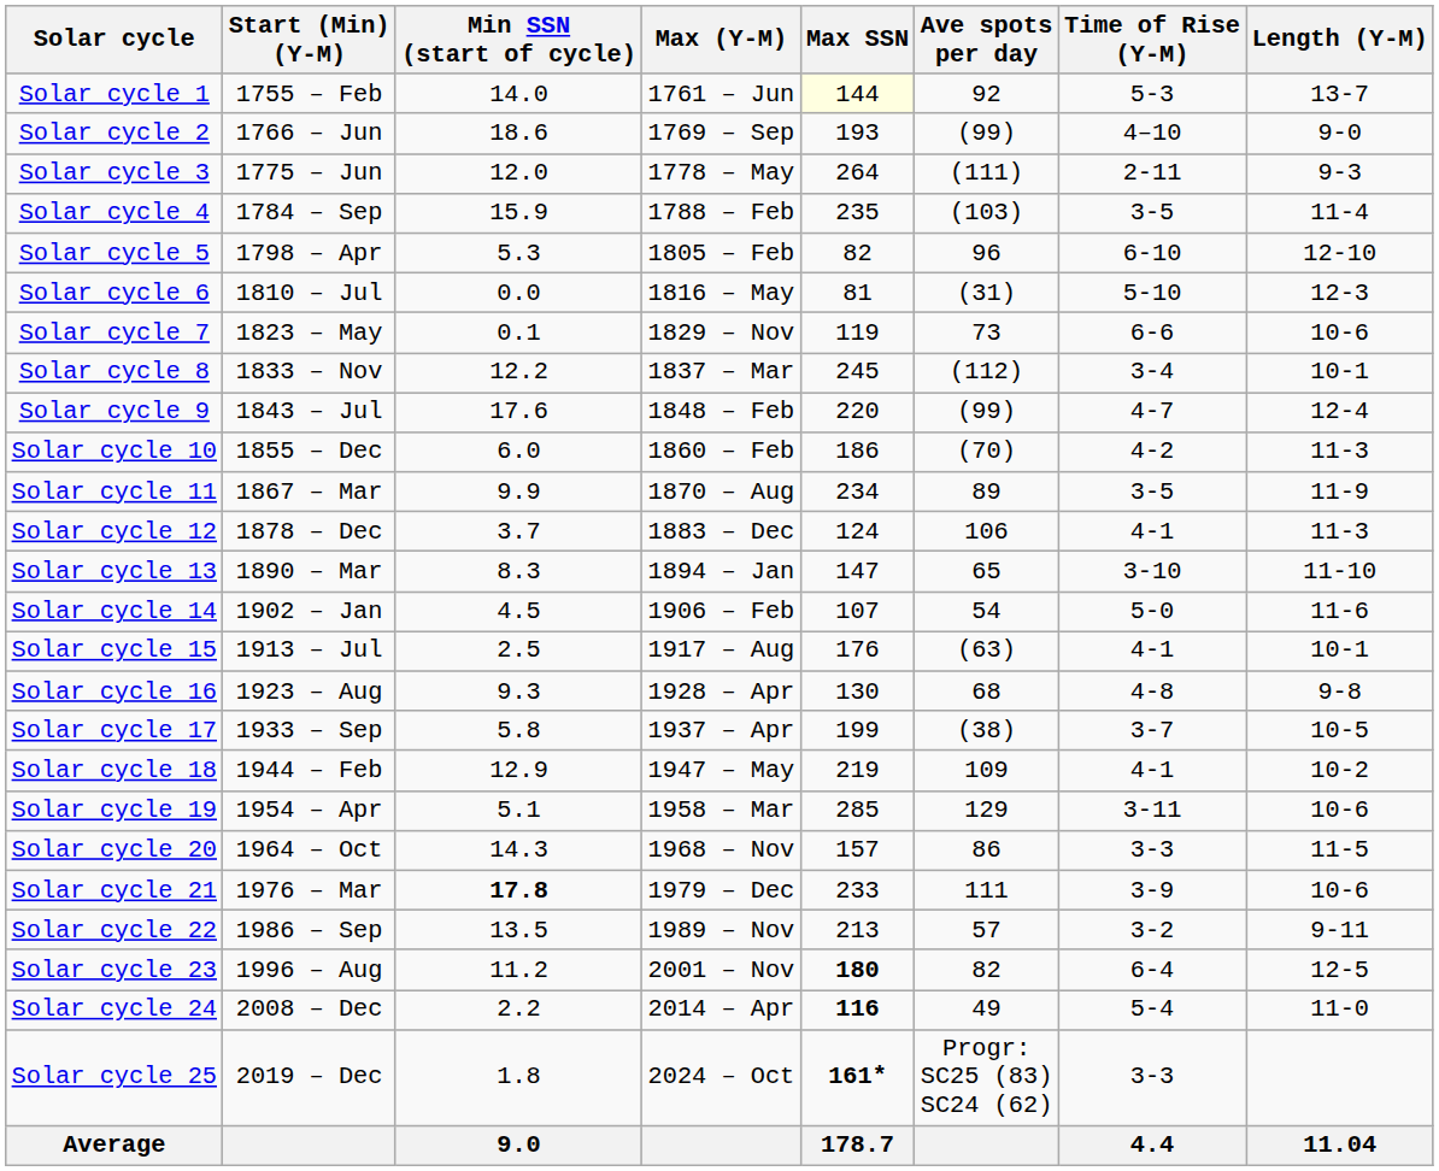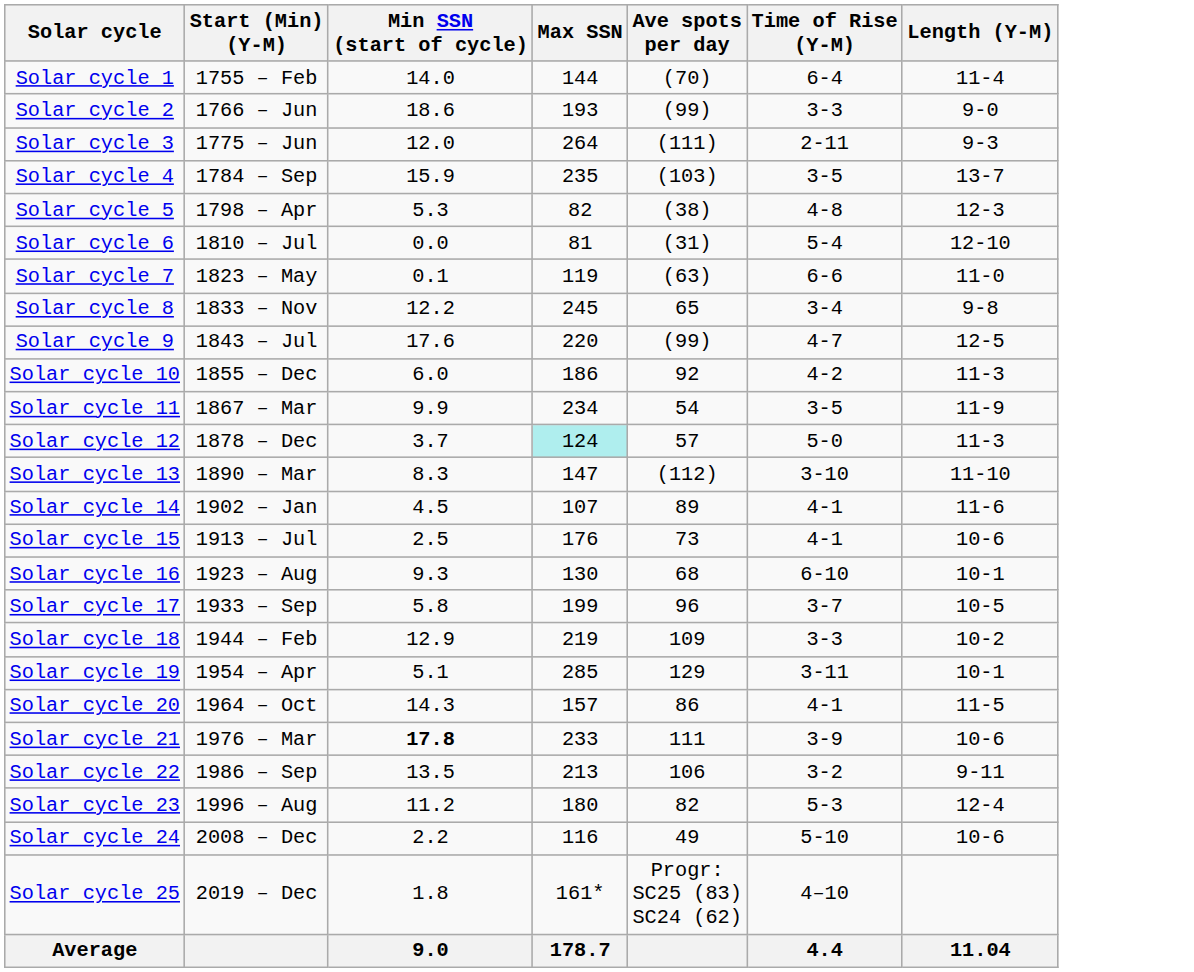- column: Max (Y-M) | 1761 – Jun | 1769 – Sep | 1778 – May | 1788 – Feb | 1805 – Feb | 1816 – May | 1829 – Nov | 1837 – Mar | 1848 – Feb | 1860 – Feb | 1870 – Aug | 1883 – Dec | 1894 – Jan | 1906 – Feb | 1917 – Aug | 1928 – Apr | 1937 – Apr | 1947 – May | 1958 – Mar | 1968 – Nov | 1979 – Dec | 1989 – Nov | 2001 – Nov | 2014 – Apr | 2024 – Oct
Solar cycle 1 | Max SSN: lightyellow background -> no background
Solar cycle 1 | Ave spots per day: 92 -> (70)
Solar cycle 1 | Time of Rise (Y-M): 5-3 -> 6-4
Solar cycle 1 | Length (Y-M): 13-7 -> 11-4
Solar cycle 2 | Time of Rise (Y-M): 4–10 -> 3-3
Solar cycle 4 | Length (Y-M): 11-4 -> 13-7
Solar cycle 5 | Ave spots per day: 96 -> (38)
Solar cycle 5 | Time of Rise (Y-M): 6-10 -> 4-8
Solar cycle 5 | Length (Y-M): 12-10 -> 12-3
Solar cycle 6 | Time of Rise (Y-M): 5-10 -> 5-4
Solar cycle 6 | Length (Y-M): 12-3 -> 12-10
Solar cycle 7 | Ave spots per day: 73 -> (63)
Solar cycle 7 | Length (Y-M): 10-6 -> 11-0
Solar cycle 8 | Ave spots per day: (112) -> 65
Solar cycle 8 | Length (Y-M): 10-1 -> 9-8
Solar cycle 9 | Length (Y-M): 12-4 -> 12-5
Solar cycle 10 | Ave spots per day: (70) -> 92
Solar cycle 11 | Ave spots per day: 89 -> 54
Solar cycle 12 | Max SSN: no background -> paleturquoise background
Solar cycle 12 | Ave spots per day: 106 -> 57
Solar cycle 12 | Time of Rise (Y-M): 4-1 -> 5-0
Solar cycle 13 | Ave spots per day: 65 -> (112)
Solar cycle 14 | Ave spots per day: 54 -> 89
Solar cycle 14 | Time of Rise (Y-M): 5-0 -> 4-1
Solar cycle 15 | Ave spots per day: (63) -> 73
Solar cycle 15 | Length (Y-M): 10-1 -> 10-6
Solar cycle 16 | Time of Rise (Y-M): 4-8 -> 6-10
Solar cycle 16 | Length (Y-M): 9-8 -> 10-1
Solar cycle 17 | Ave spots per day: (38) -> 96
Solar cycle 18 | Time of Rise (Y-M): 4-1 -> 3-3
Solar cycle 19 | Length (Y-M): 10-6 -> 10-1
Solar cycle 20 | Time of Rise (Y-M): 3-3 -> 4-1
Solar cycle 22 | Ave spots per day: 57 -> 106
Solar cycle 23 | Max SSN: bold -> normal
Solar cycle 23 | Time of Rise (Y-M): 6-4 -> 5-3
Solar cycle 23 | Length (Y-M): 12-5 -> 12-4
Solar cycle 24 | Max SSN: bold -> normal
Solar cycle 24 | Time of Rise (Y-M): 5-4 -> 5-10
Solar cycle 24 | Length (Y-M): 11-0 -> 10-6
Solar cycle 25 | Max SSN: bold -> normal
Solar cycle 25 | Time of Rise (Y-M): 3-3 -> 4–10
